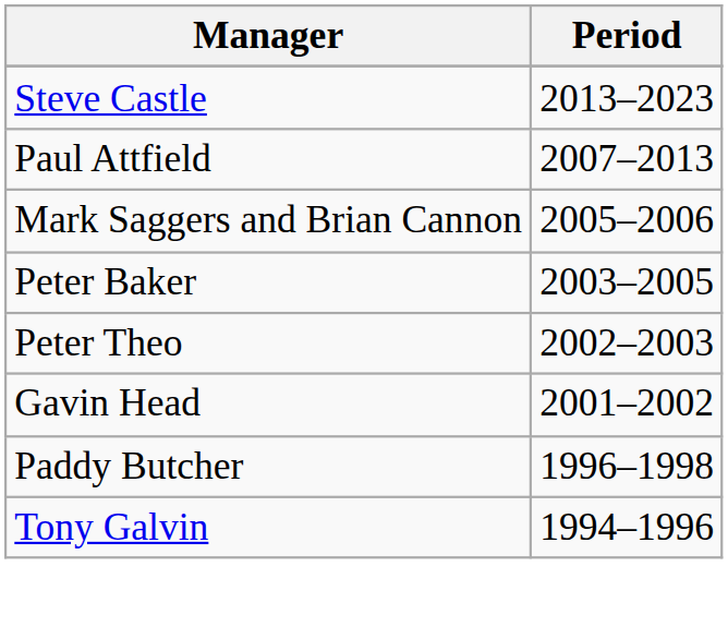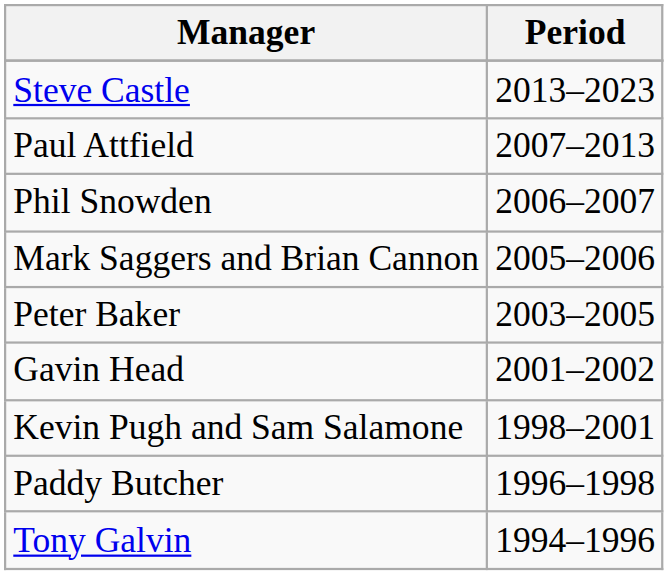+ row: Phil Snowden | 2006–2007
- row: Peter Theo | 2002–2003
+ row: Kevin Pugh and Sam Salamone | 1998–2001
